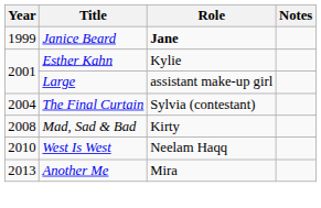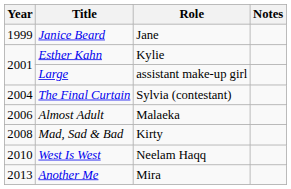Janice Beard | Role: bold -> normal
+ row: 2006 | Almost Adult | Malaeka
